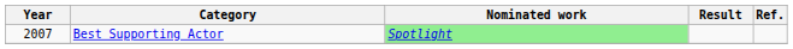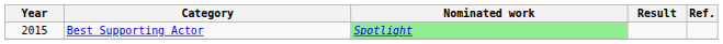Best Supporting Actor | Year: 2007 -> 2015
